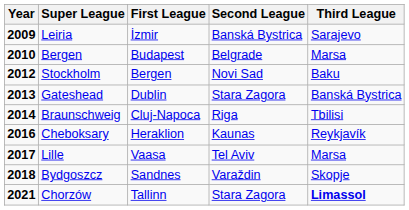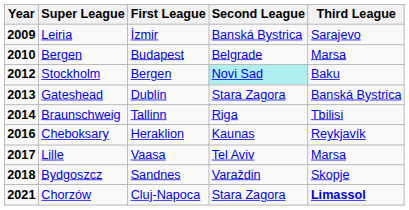Stockholm | Second League: no background -> paleturquoise background
Braunschweig | First League: Cluj-Napoca -> Tallinn
Chorzów | First League: Tallinn -> Cluj-Napoca
